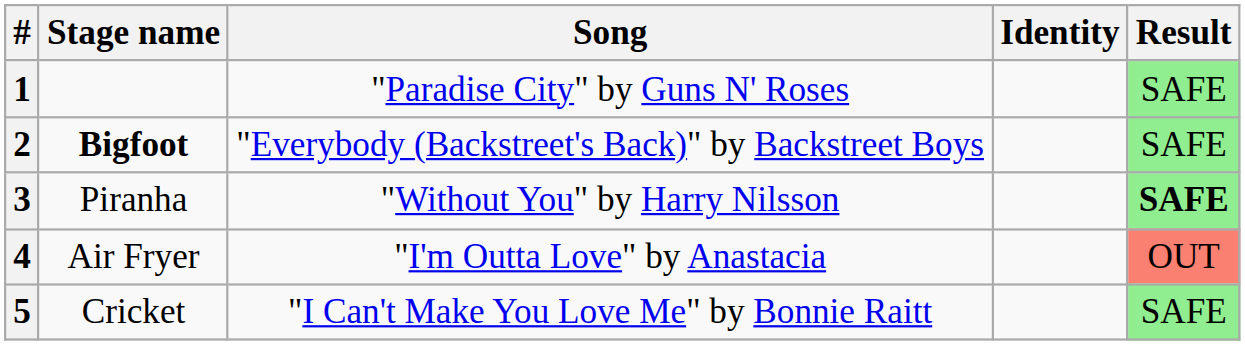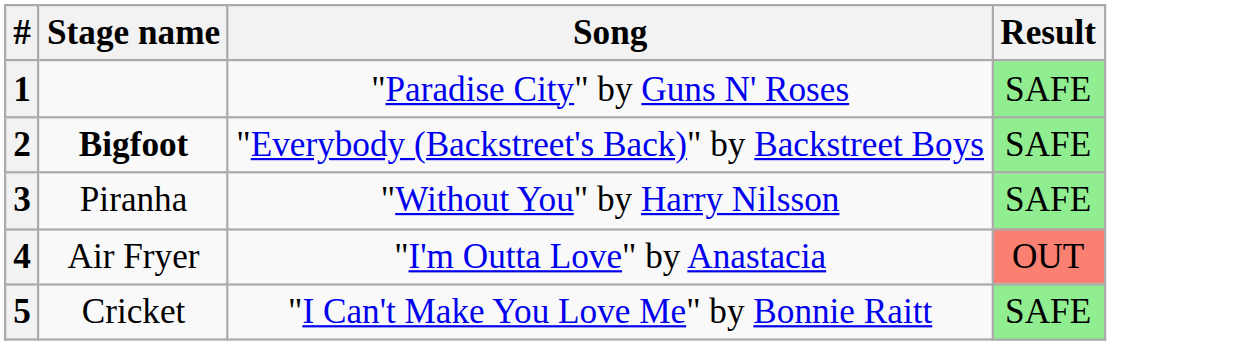- column: Identity
3 | Result: bold -> normal
